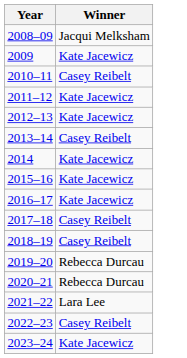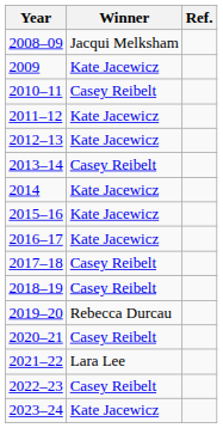+ column: Ref.
2020–21 | Winner: Rebecca Durcau -> Casey Reibelt
